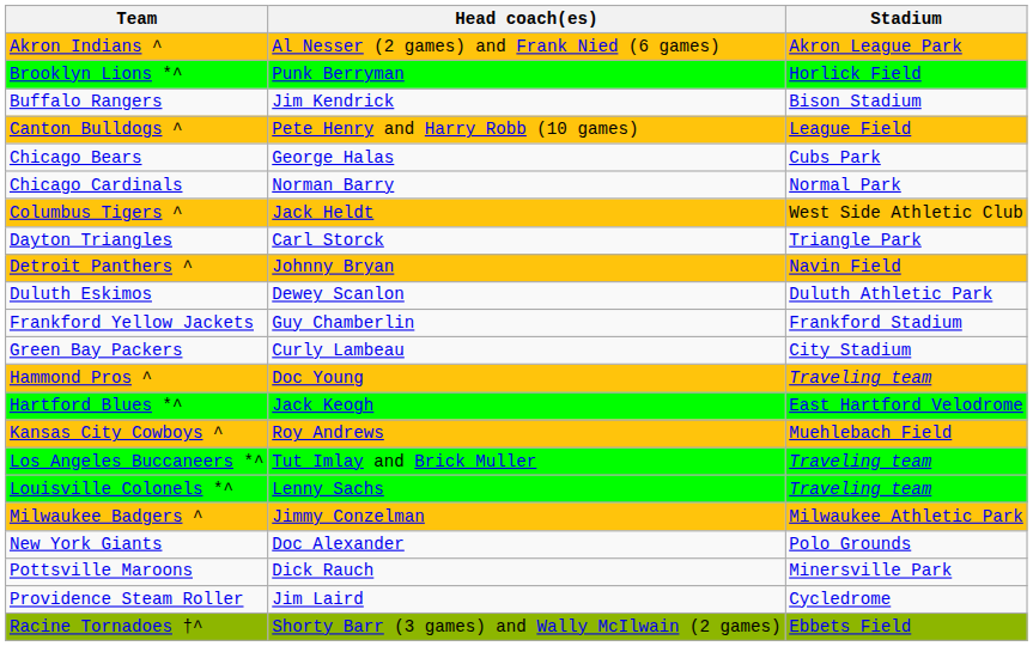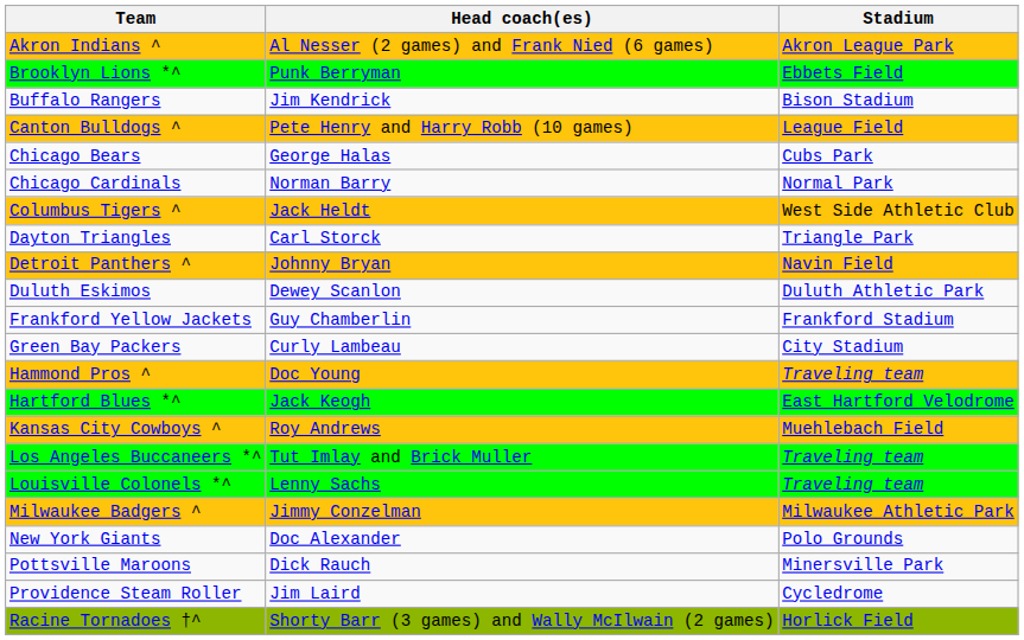Brooklyn Lions *^ | Stadium: Horlick Field -> Ebbets Field
Racine Tornadoes †^ | Stadium: Ebbets Field -> Horlick Field
